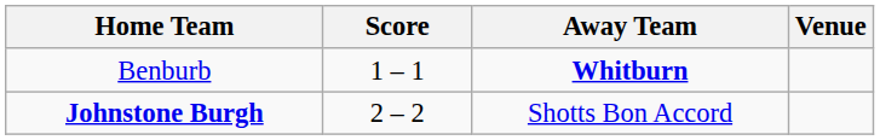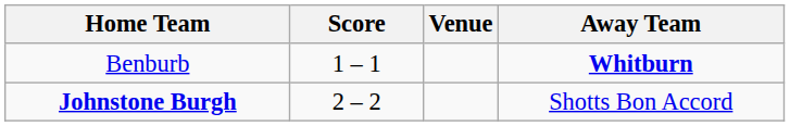columns swapped: Away Team <-> Venue
